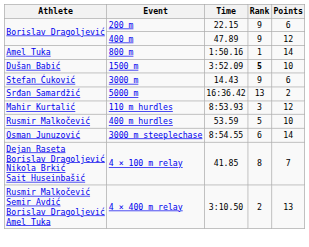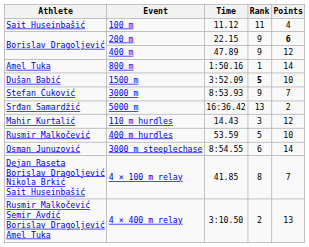+ row: Sait Huseinbašić | 100 m | 11.12 | 11 | 4
Borislav Dragoljević / 200 m | Points: normal -> bold
Stefan Ćuković | Time: 14.43 -> 8:53.93
Stefan Ćuković | Points: 6 -> 7
Mahir Kurtalić | Time: 8:53.93 -> 14.43
